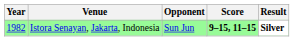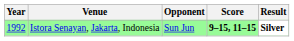Istora Senayan, Jakarta, Indonesia | Year: 1982 -> 1992
